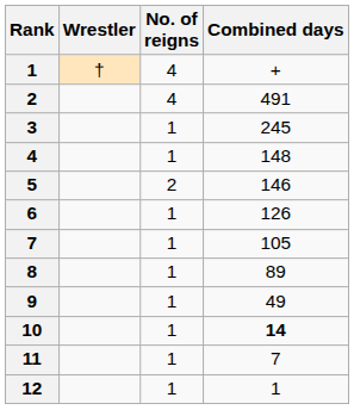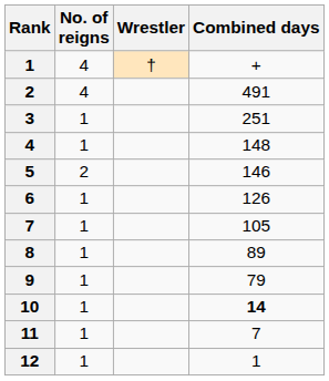columns swapped: Wrestler <-> No. of reigns
3 | Combined days: 245 -> 251
9 | Combined days: 49 -> 79
